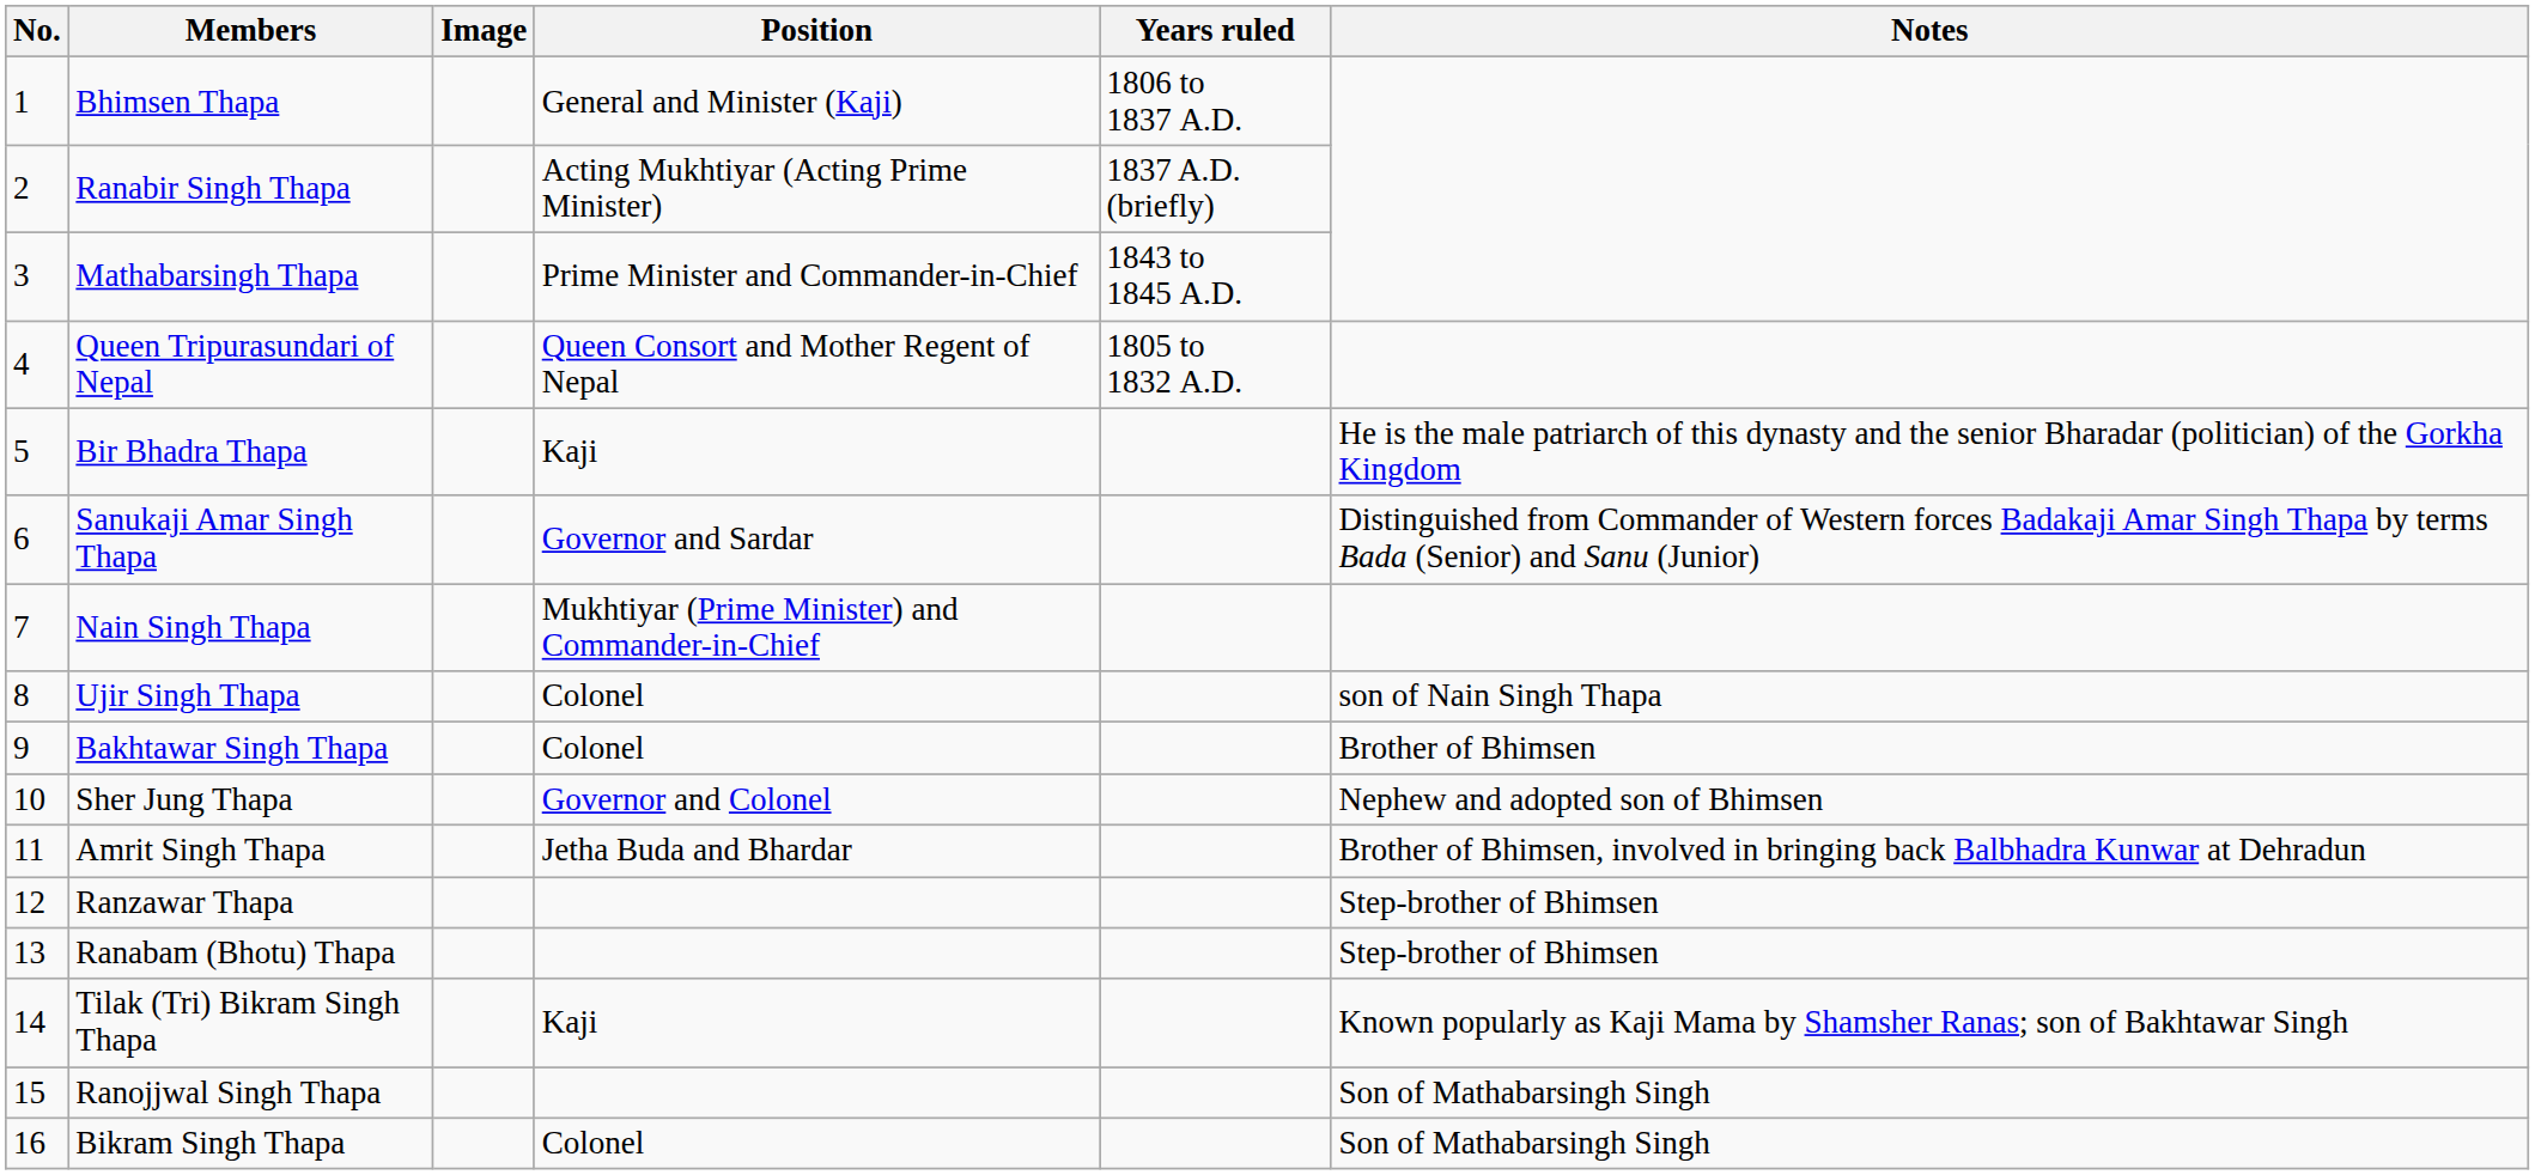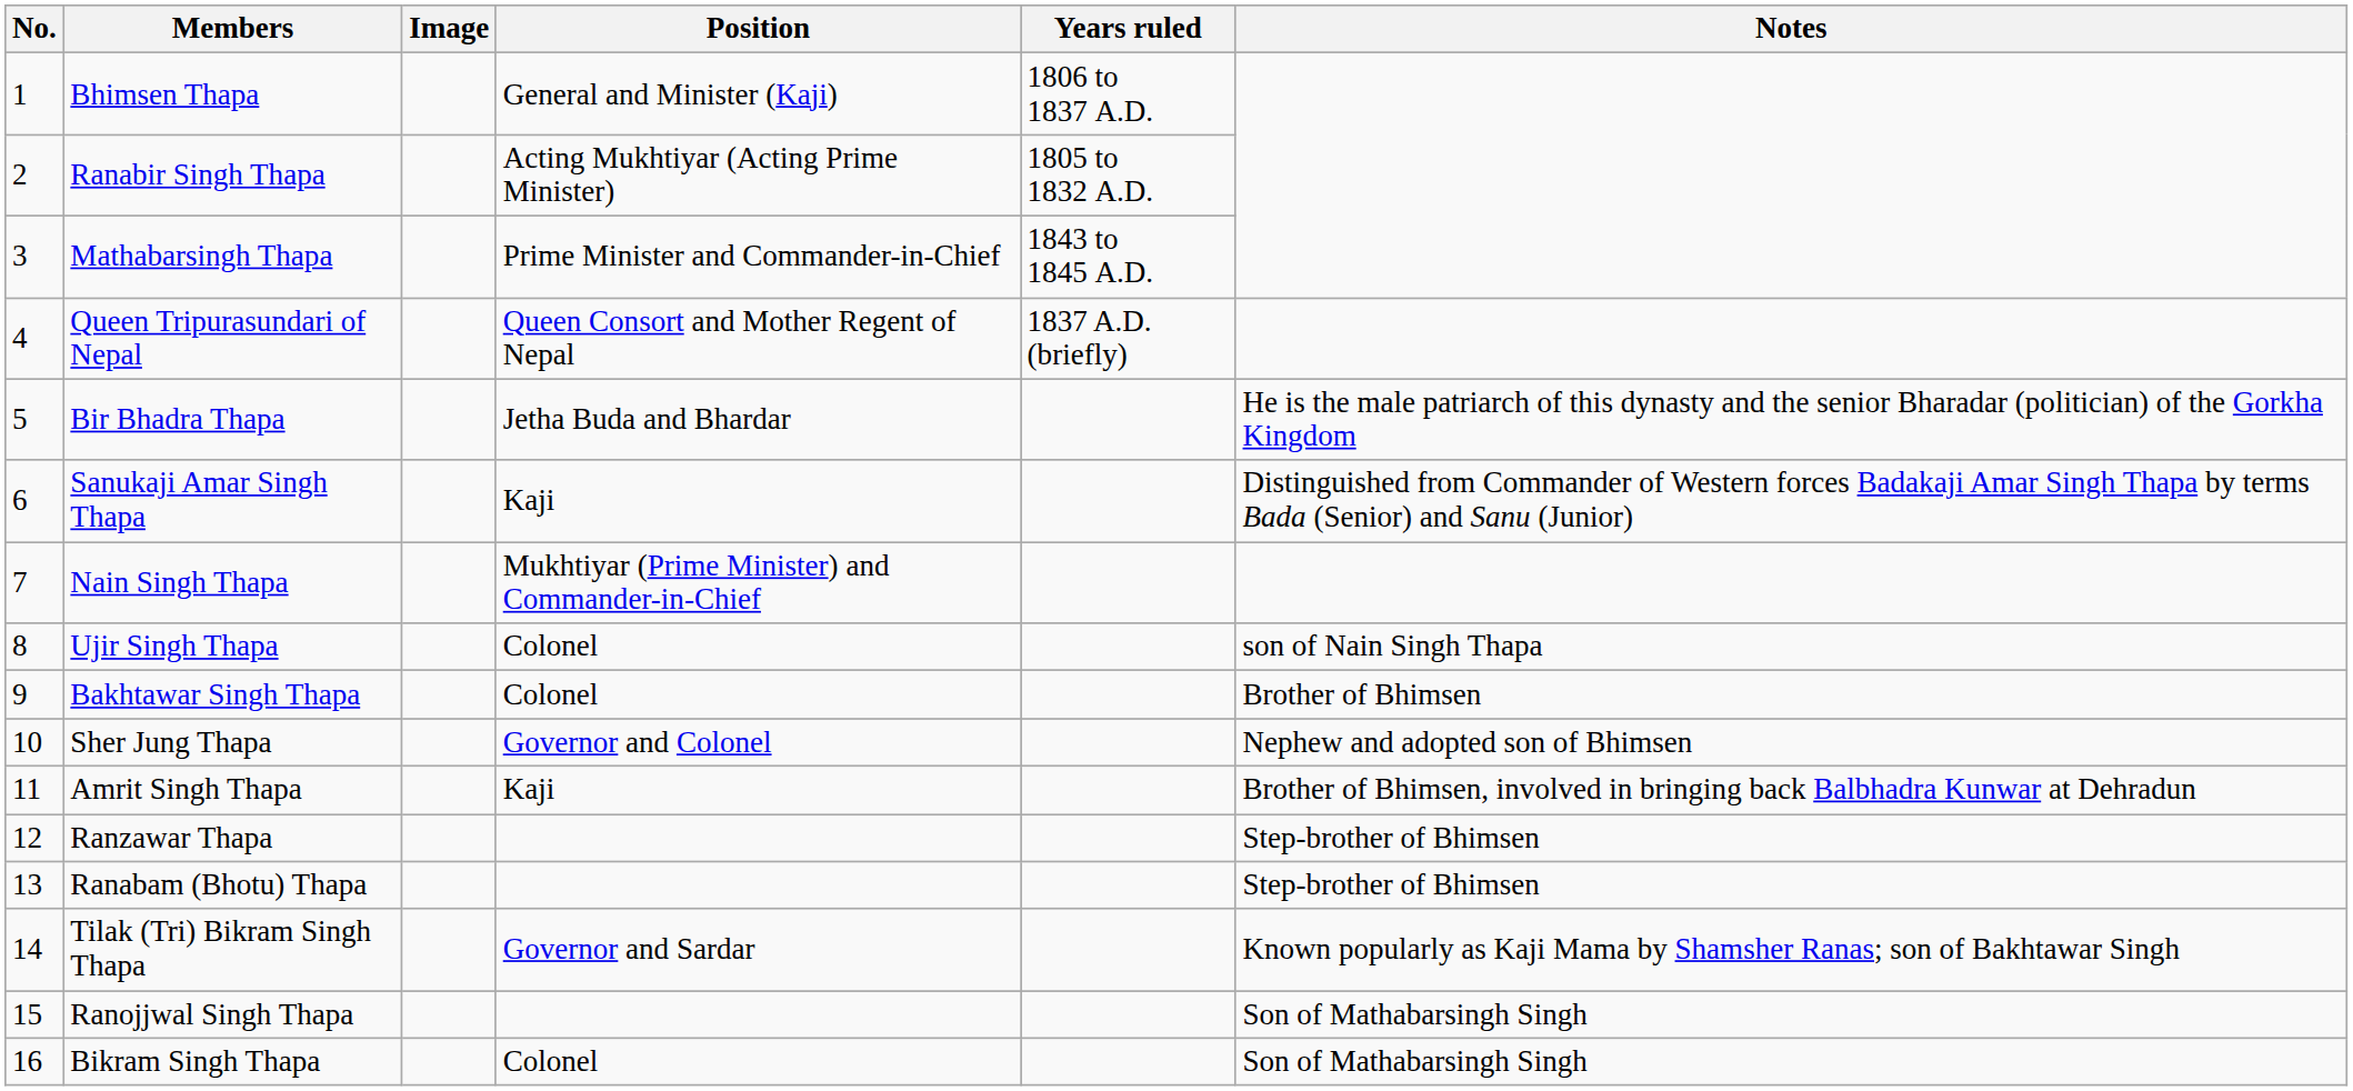Ranabir Singh Thapa | Years ruled: 1837 A.D. (briefly) -> 1805 to 1832 A.D.
Queen Tripurasundari of Nepal | Years ruled: 1805 to 1832 A.D. -> 1837 A.D. (briefly)
Bir Bhadra Thapa | Position: Kaji -> Jetha Buda and Bhardar
Sanukaji Amar Singh Thapa | Position: Governor and Sardar -> Kaji
Amrit Singh Thapa | Position: Jetha Buda and Bhardar -> Kaji
Tilak (Tri) Bikram Singh Thapa | Position: Kaji -> Governor and Sardar
